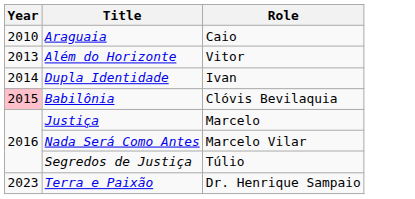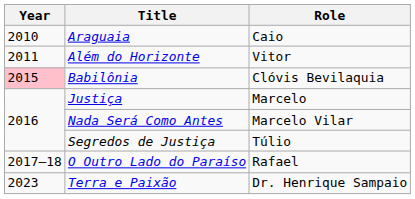Além do Horizonte | Year: 2013 -> 2011
- row: 2014 | Dupla Identidade | Ivan
+ row: 2017–18 | O Outro Lado do Paraíso | Rafael
